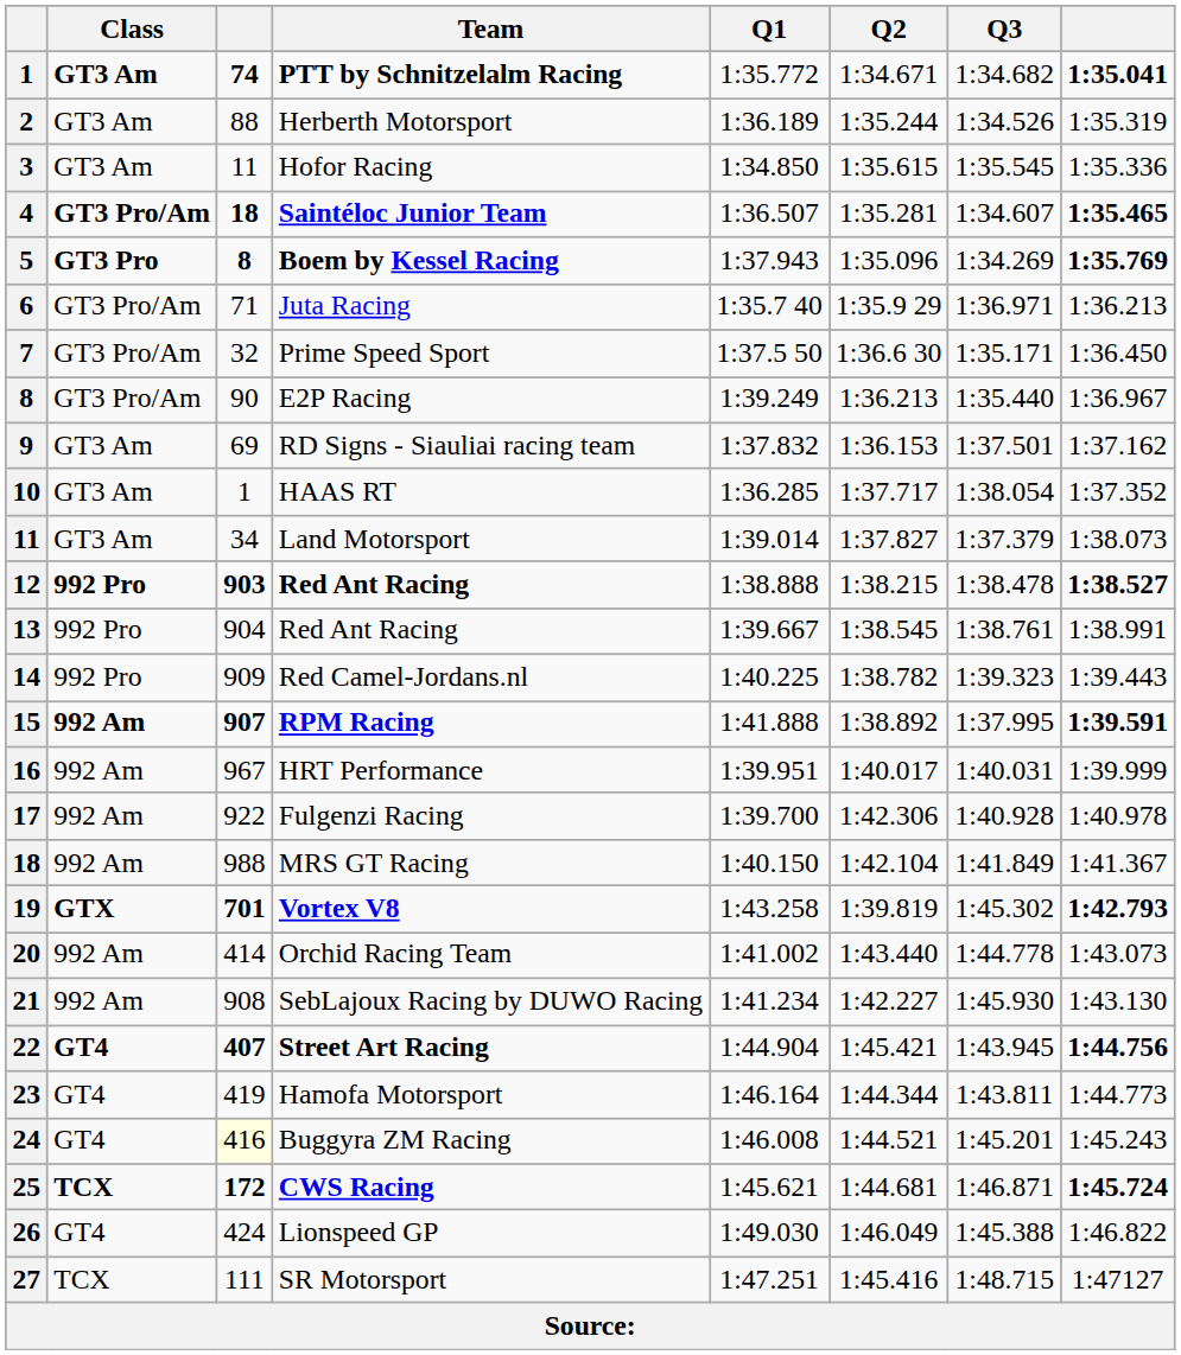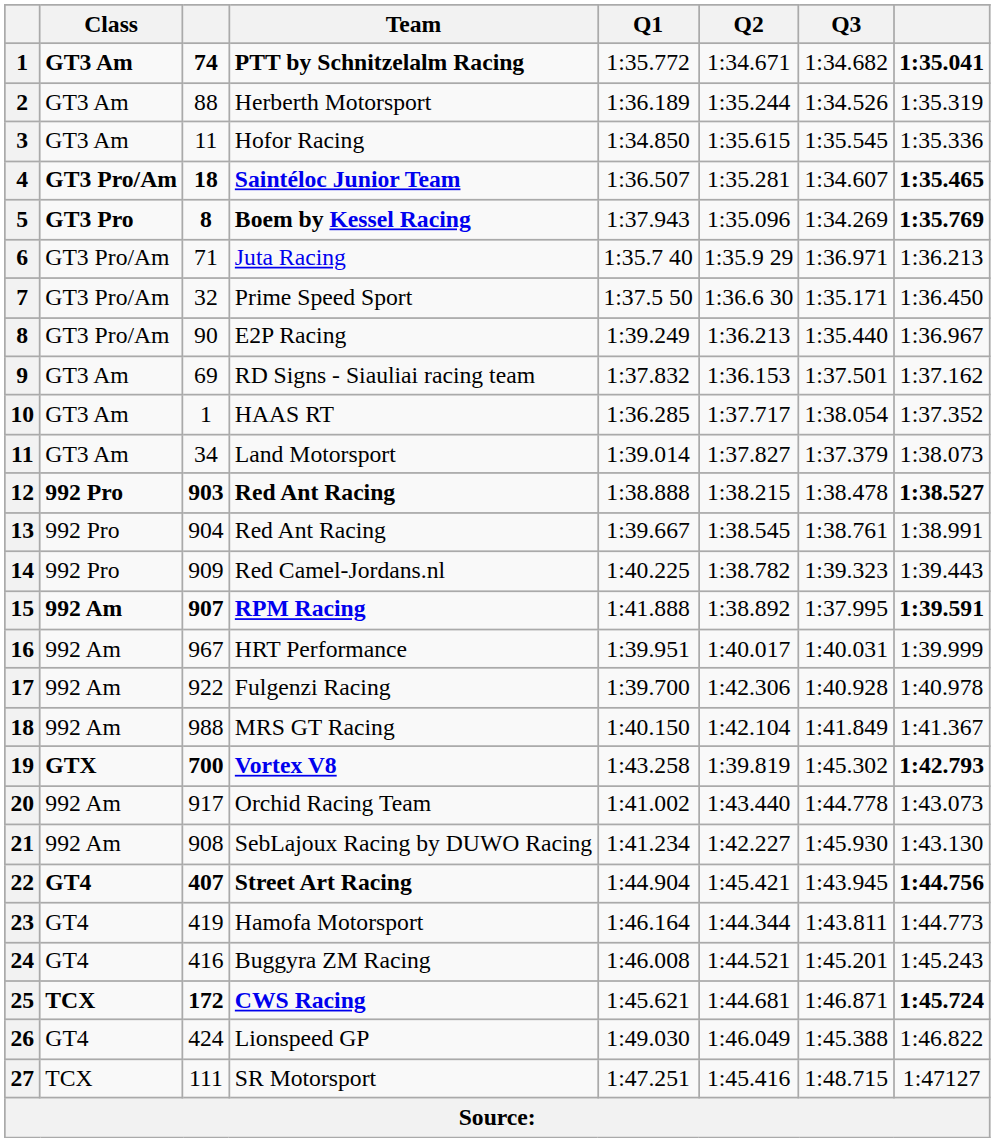Vortex V8 | column 3: 701 -> 700
Orchid Racing Team | column 3: 414 -> 917
Buggyra ZM Racing | column 3: lightyellow background -> no background
